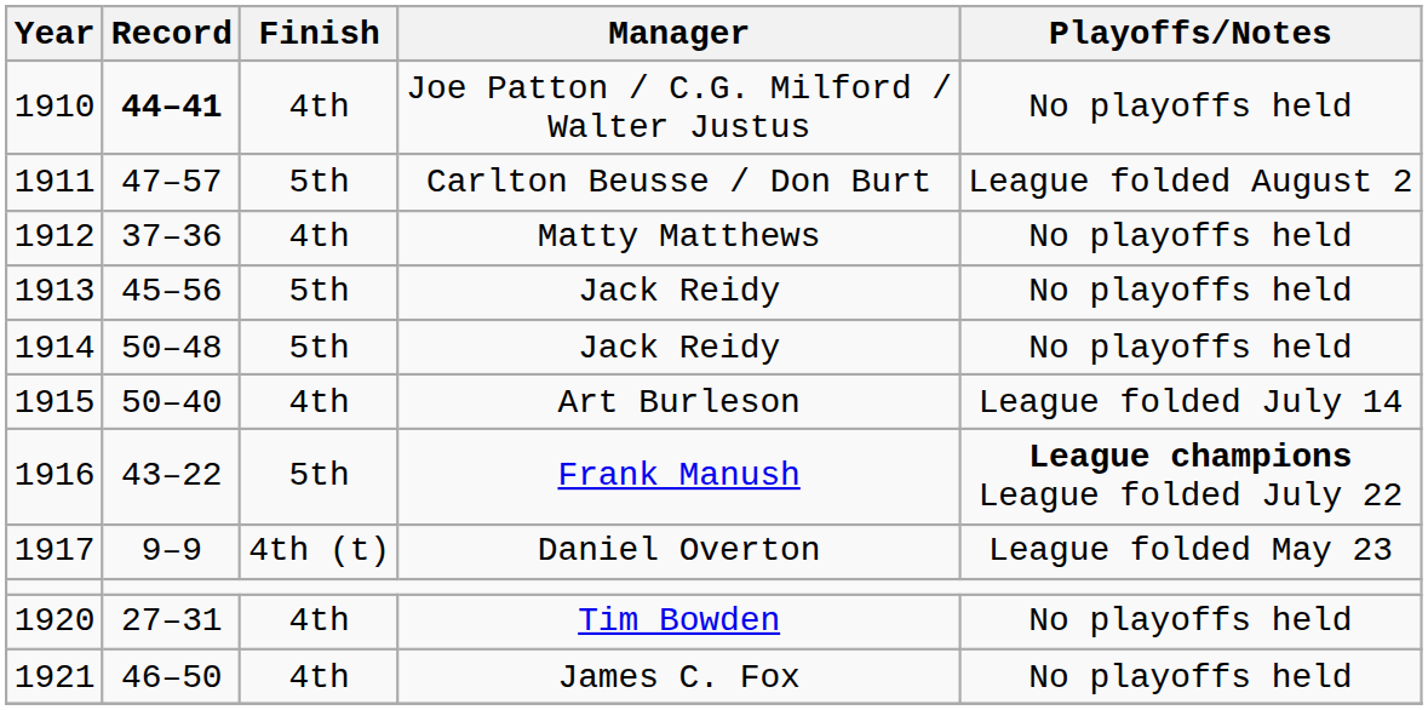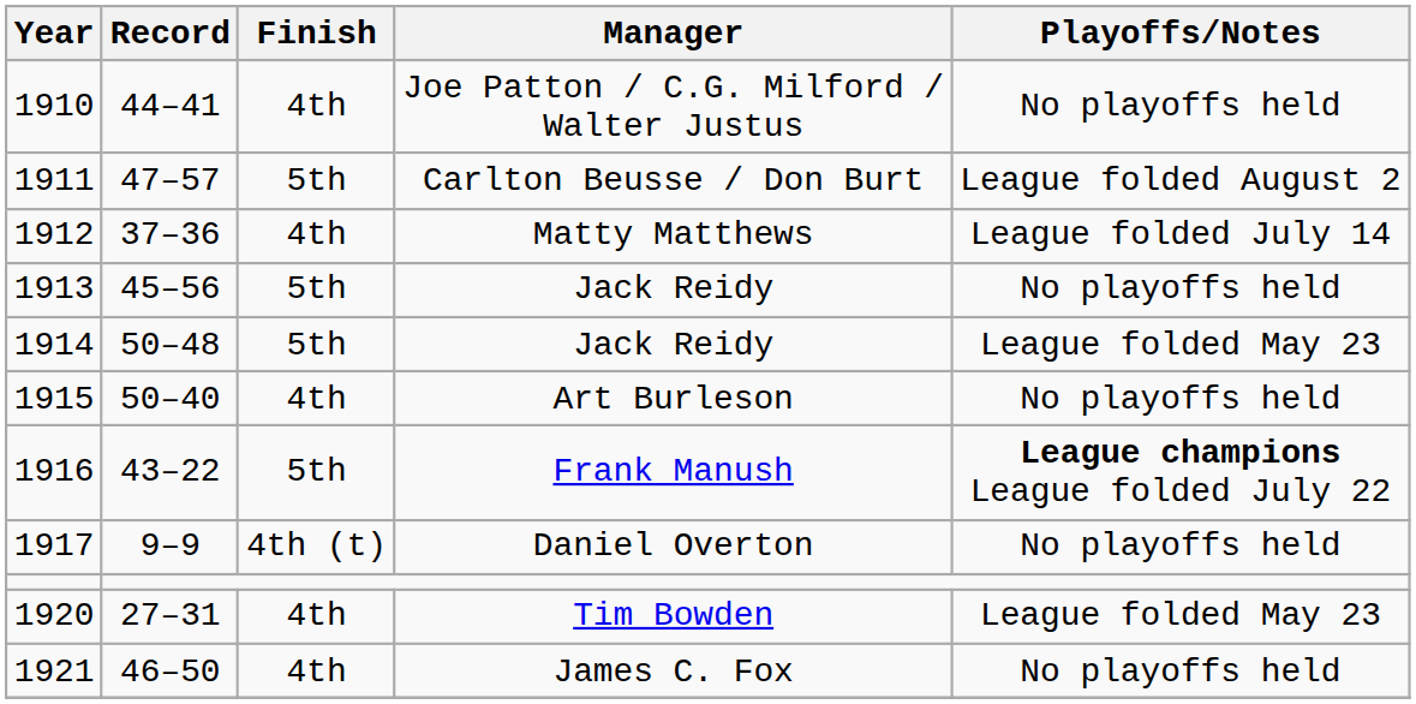Joe Patton / C.G. Milford / Walter Justus | Record: bold -> normal
Matty Matthews | Playoffs/Notes: No playoffs held -> League folded July 14
1914 / Jack Reidy | Playoffs/Notes: No playoffs held -> League folded May 23
Art Burleson | Playoffs/Notes: League folded July 14 -> No playoffs held
Daniel Overton | Playoffs/Notes: League folded May 23 -> No playoffs held
Tim Bowden | Playoffs/Notes: No playoffs held -> League folded May 23
